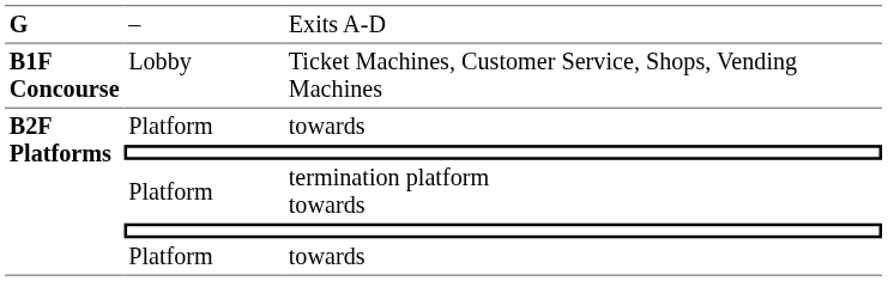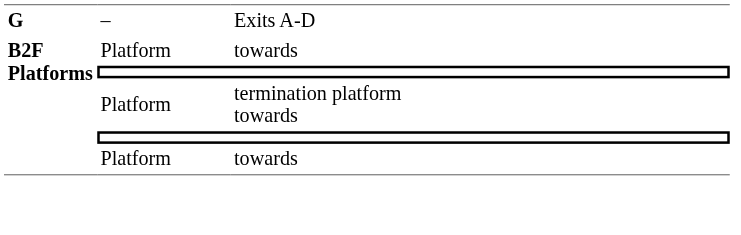- row: B1F Concourse | Lobby | Ticket Machines, Customer Service, Shops, Vending Machines
